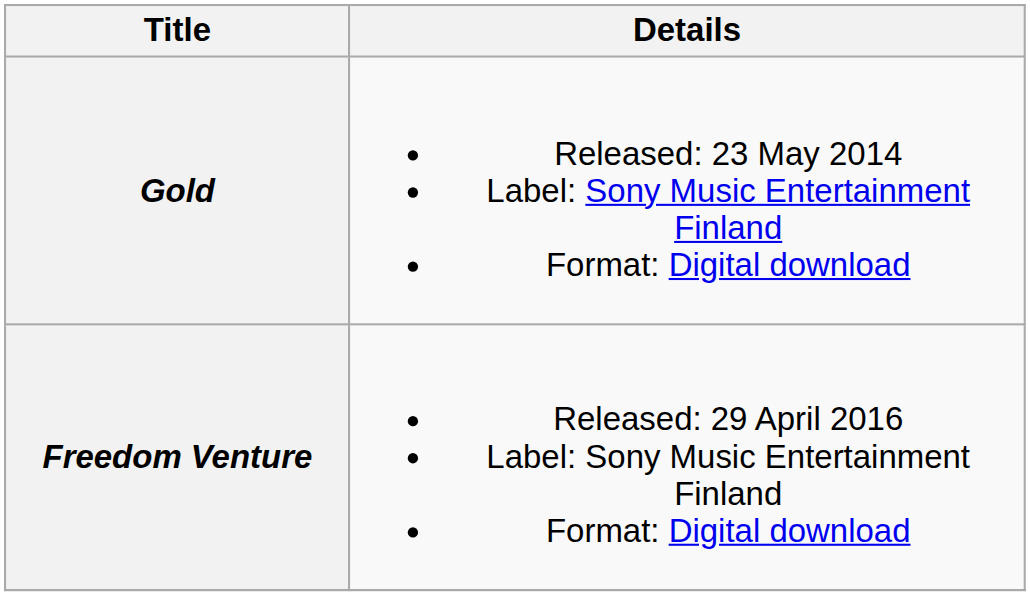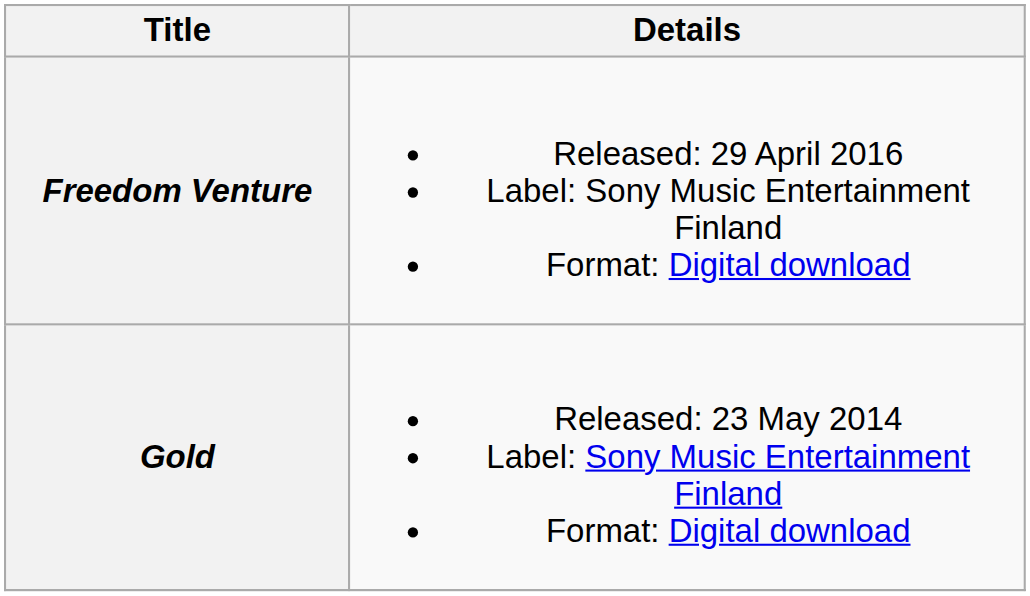rows swapped: Gold <-> Freedom Venture
